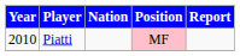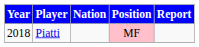Piatti | Year: 2010 -> 2018
